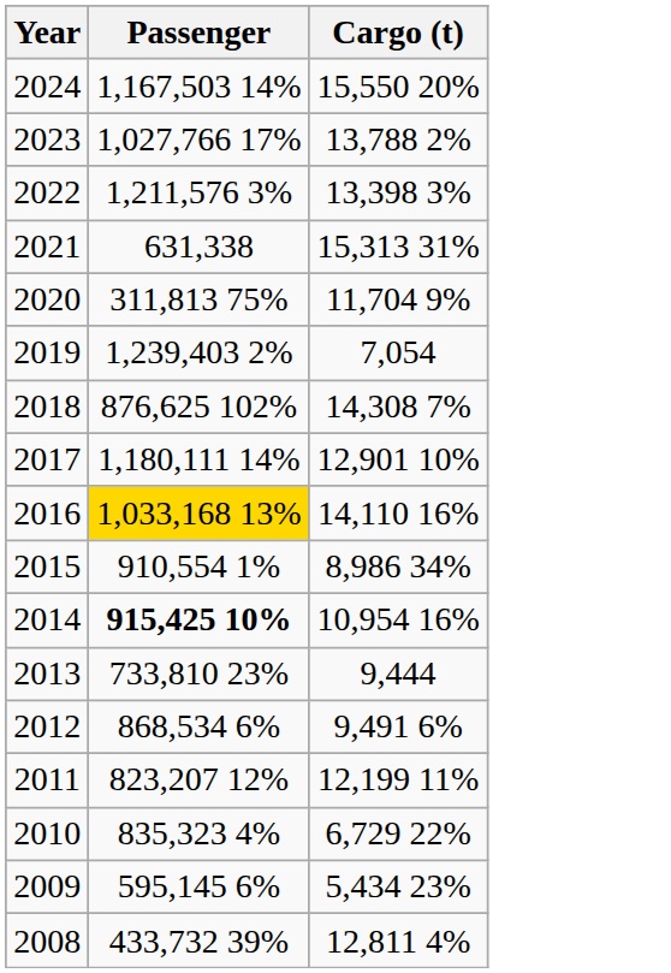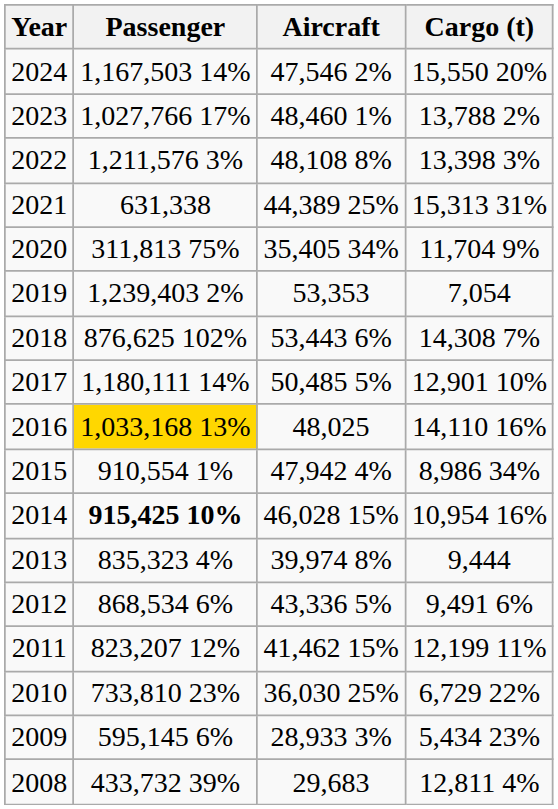+ column: Aircraft | 47,546 2% | 48,460 1% | 48,108 8% | 44,389 25% | 35,405 34% | 53,353 | 53,443 6% | 50,485 5% | 48,025 | 47,942 4% | 46,028 15% | 39,974 8% | 43,336 5% | 41,462 15% | 36,030 25% | 28,933 3% | 29,683
2013 | Passenger: 733,810 23% -> 835,323 4%
2010 | Passenger: 835,323 4% -> 733,810 23%
